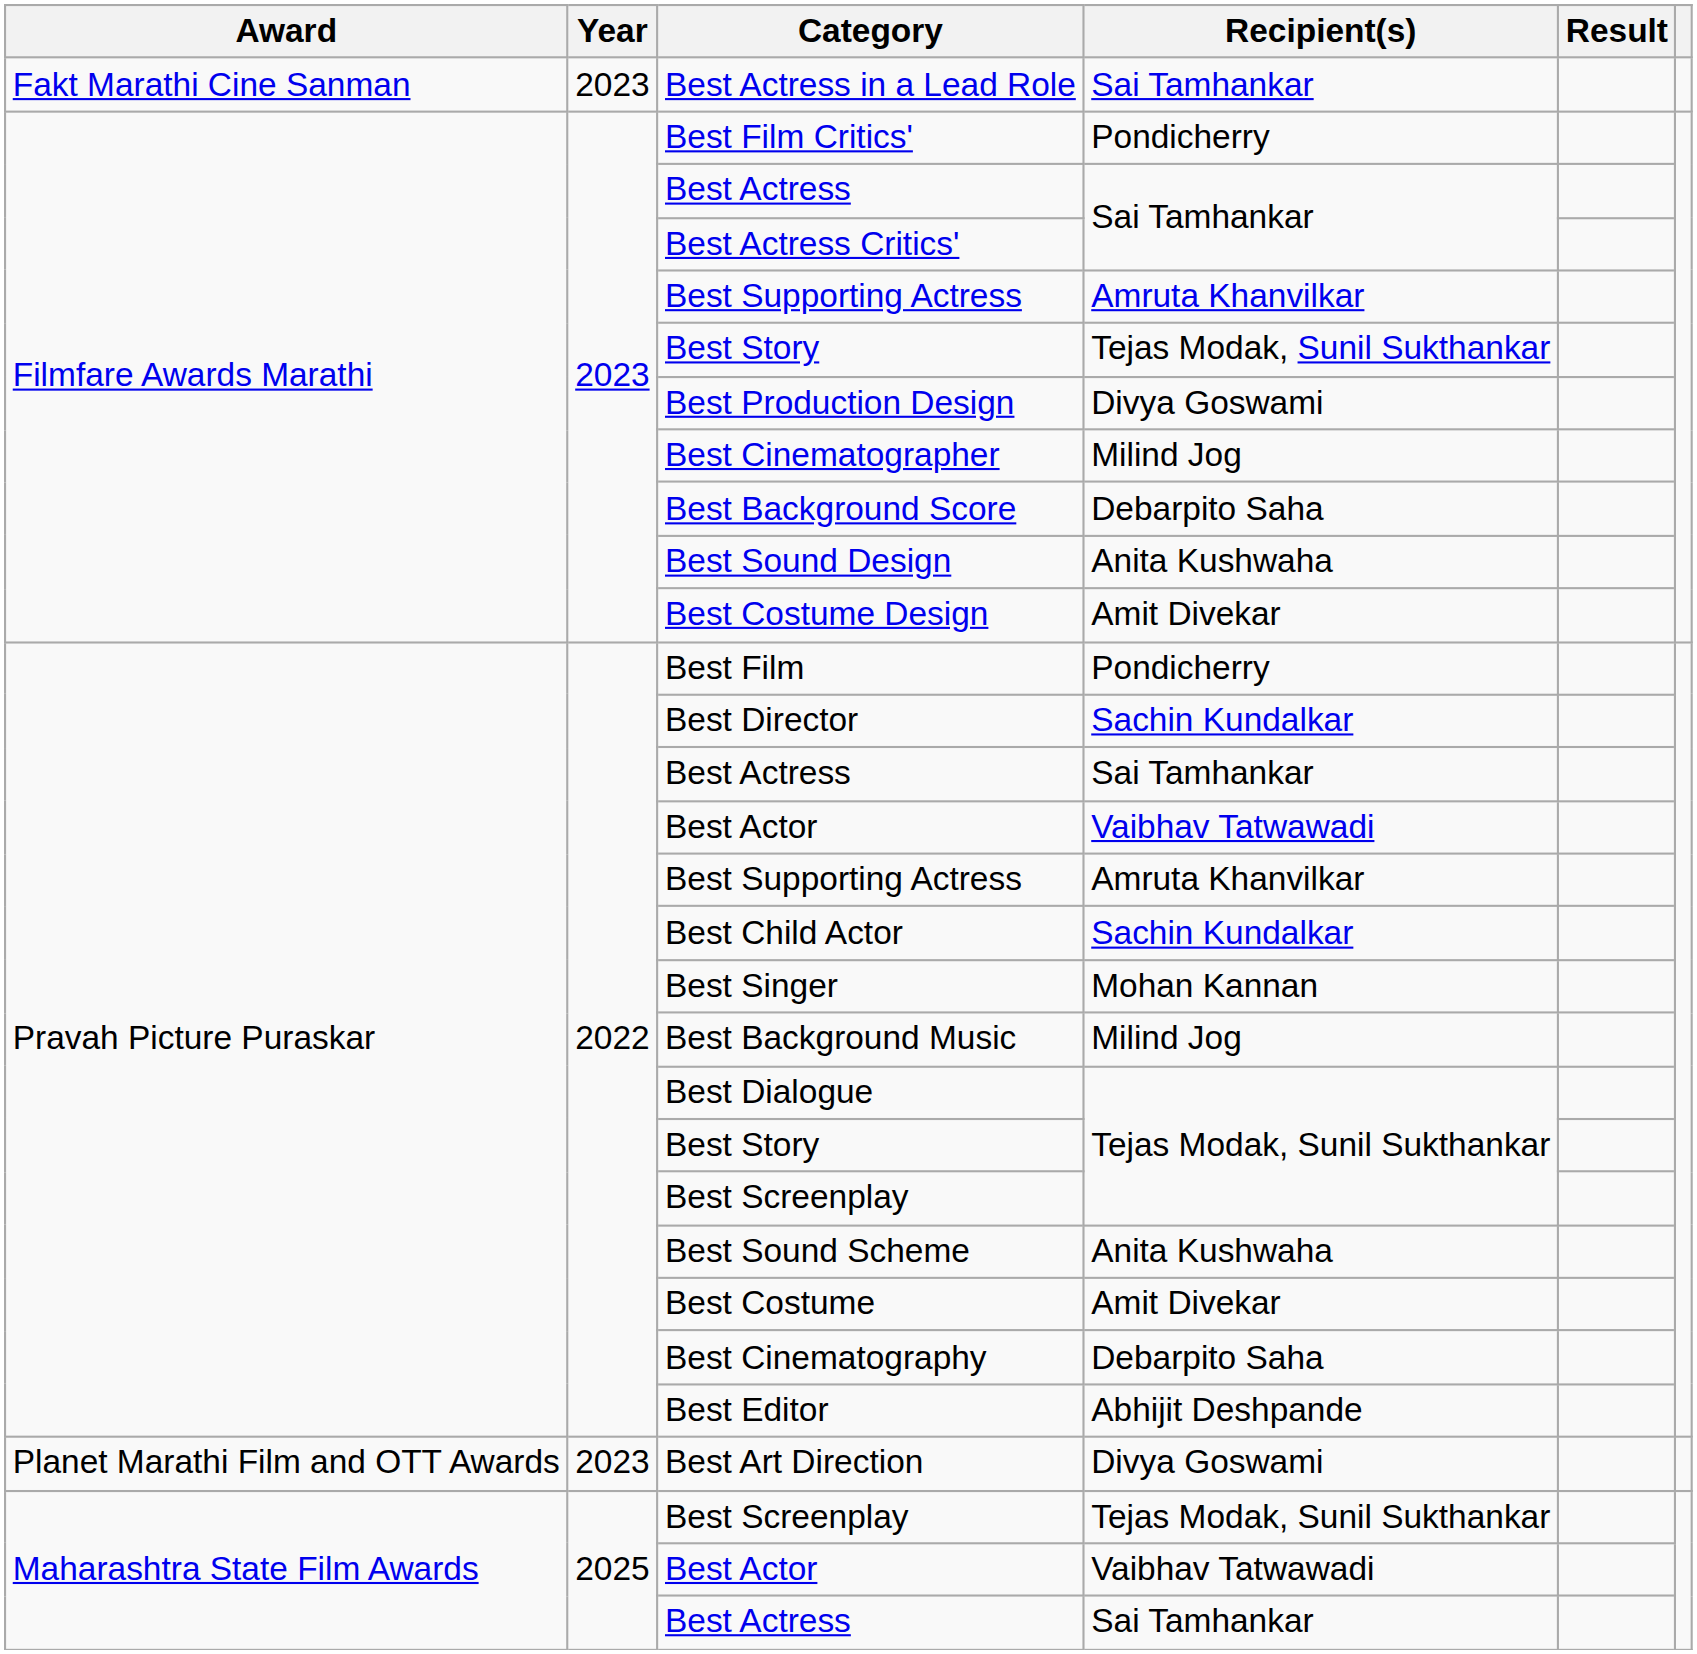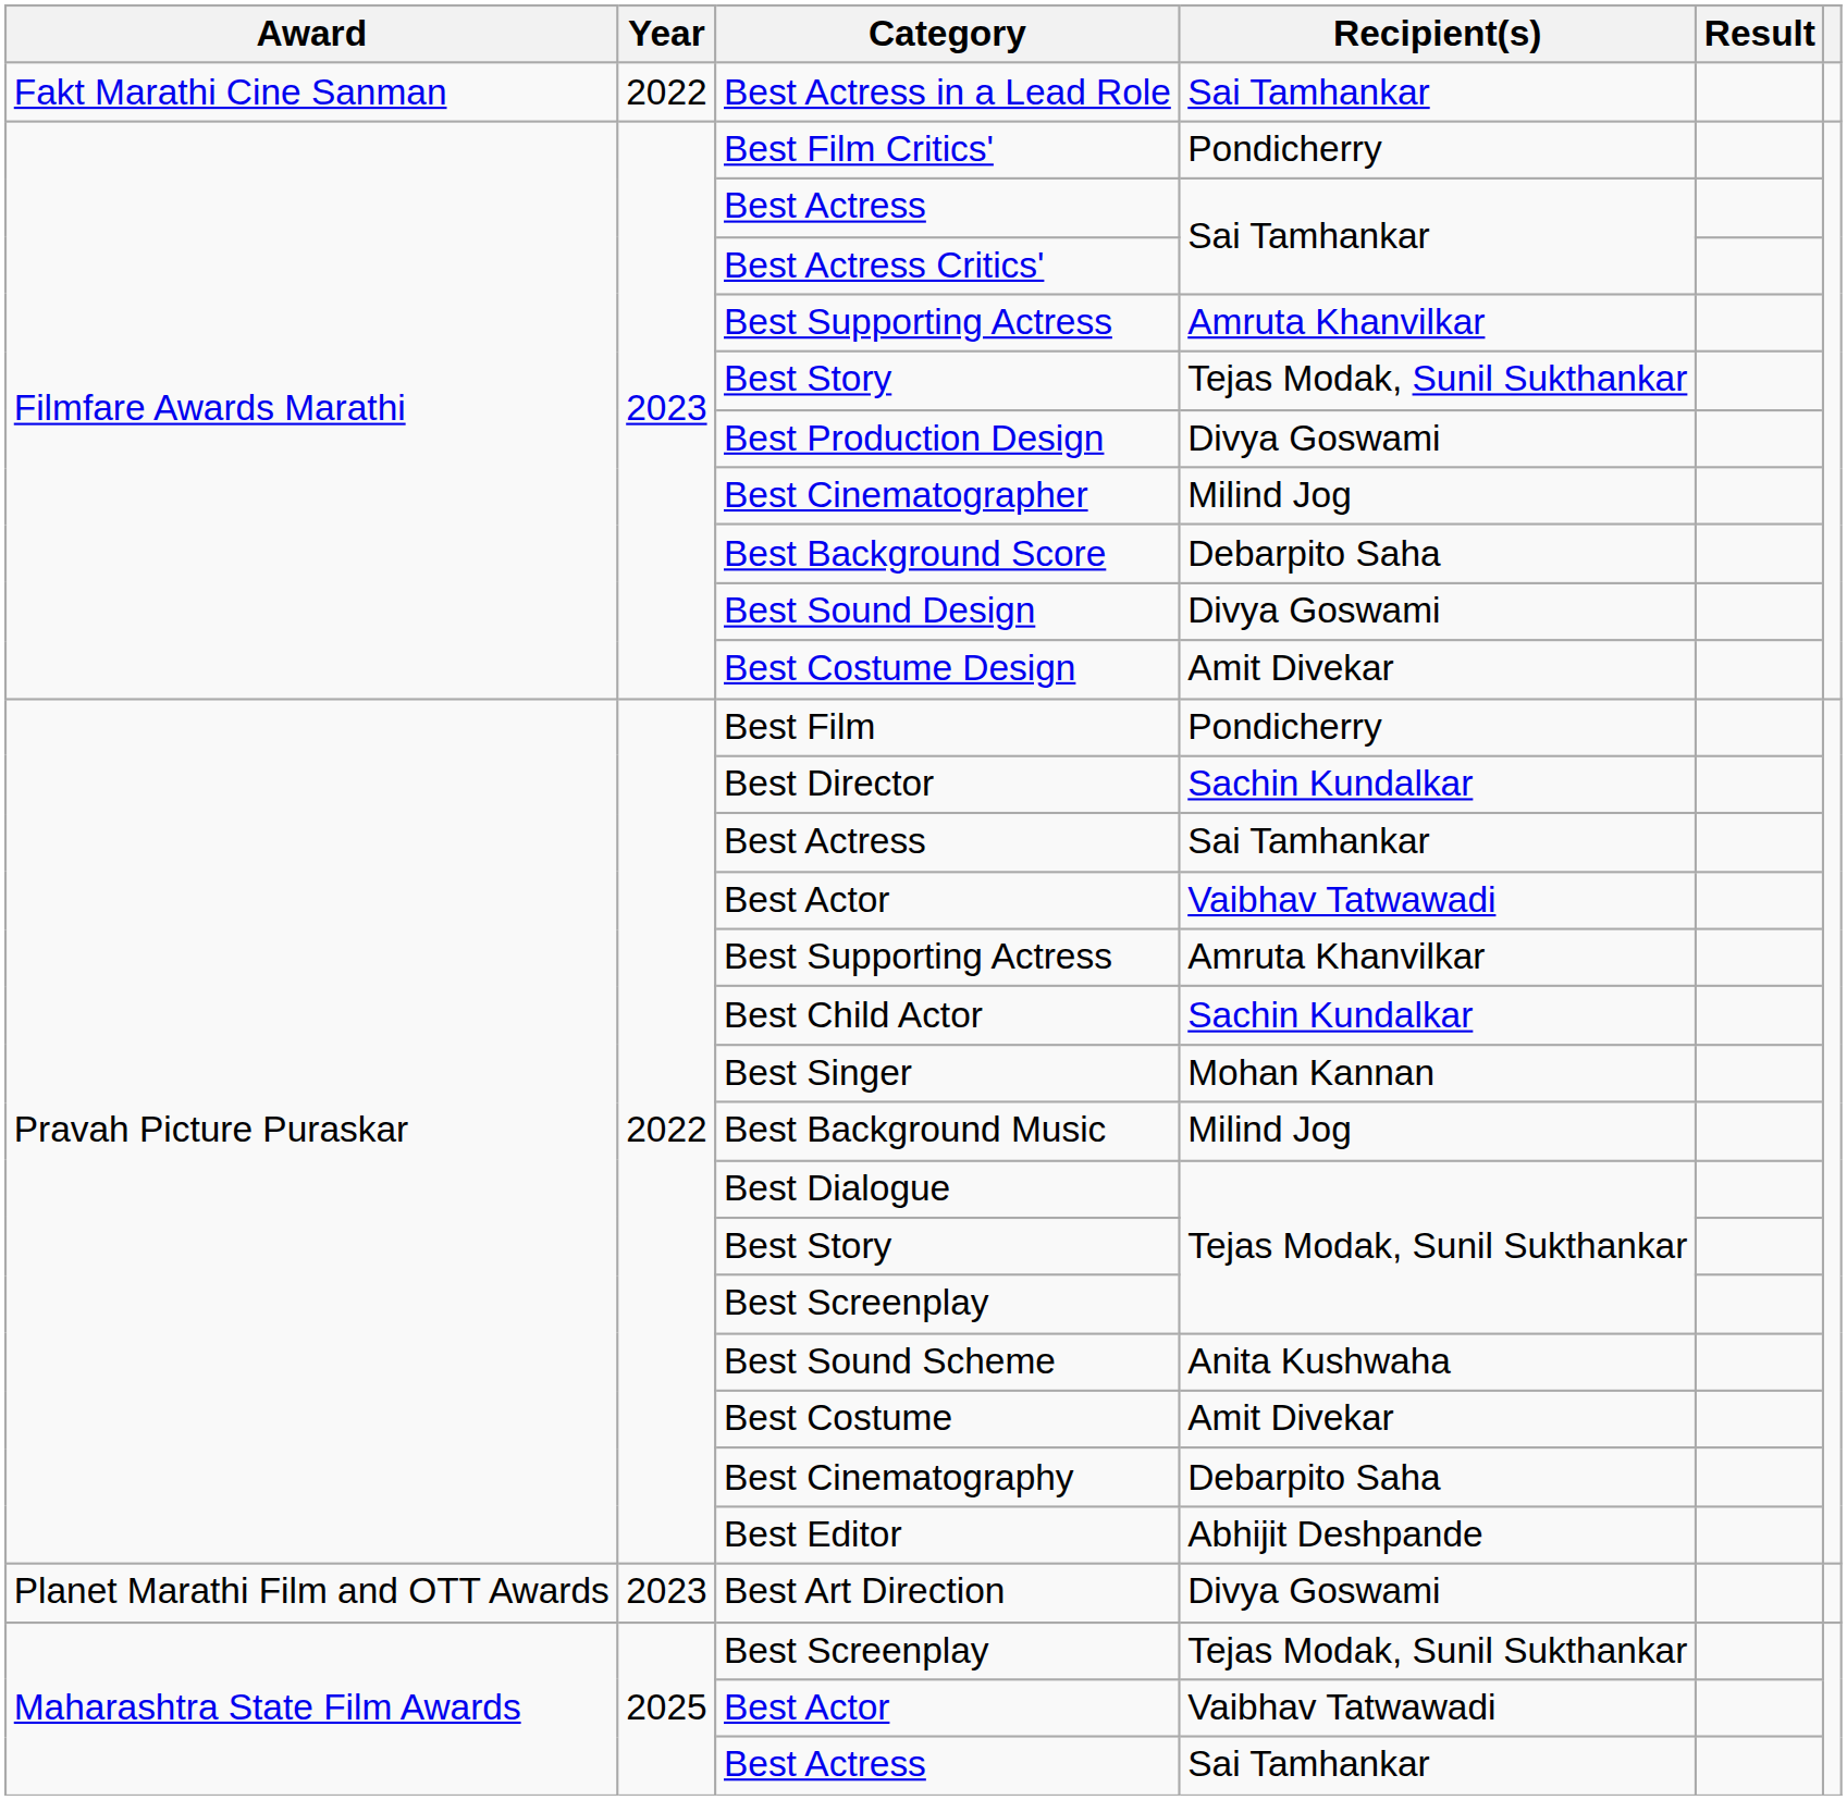Best Actress in a Lead Role | Year: 2023 -> 2022
Best Sound Design | Recipient(s): Anita Kushwaha -> Divya Goswami
